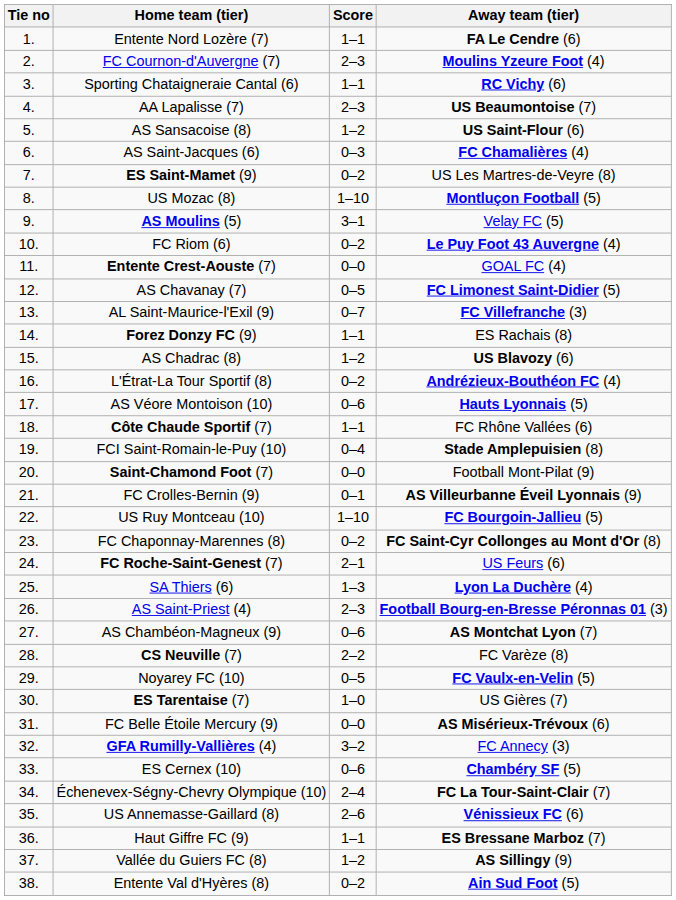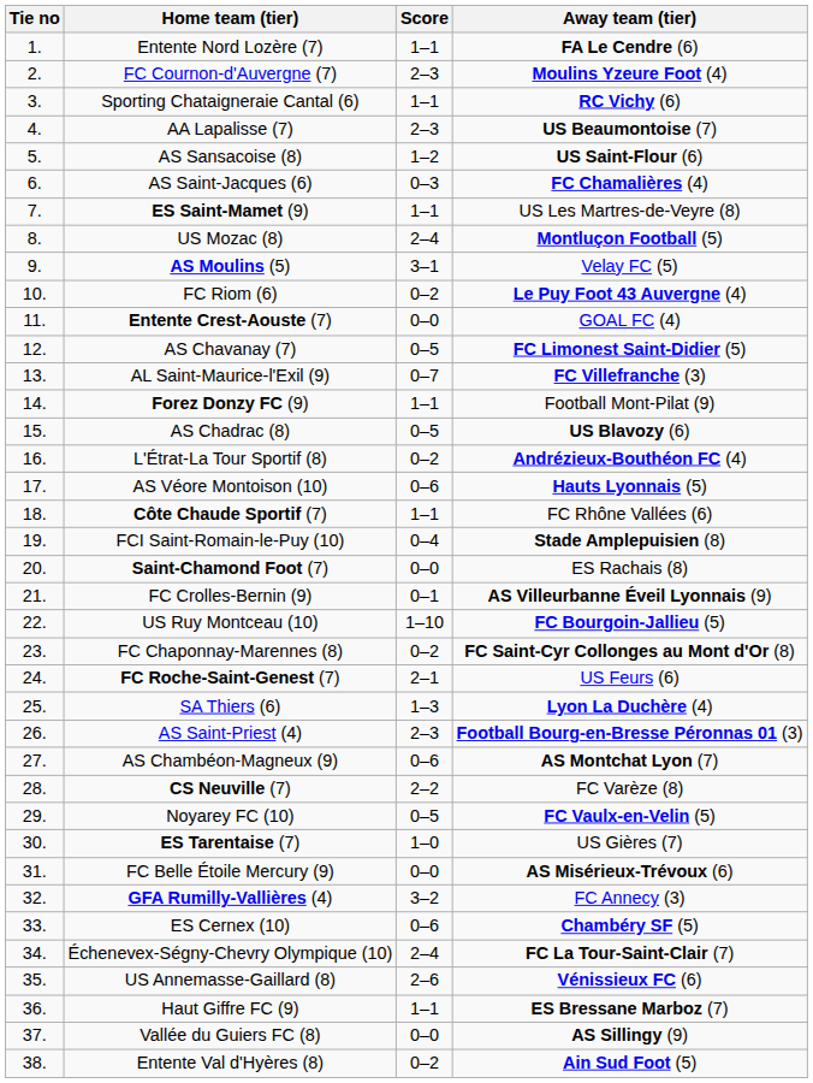ES Saint-Mamet (9) | Score: 0–2 -> 1–1
US Mozac (8) | Score: 1–10 -> 2–4
Forez Donzy FC (9) | Away team (tier): ES Rachais (8) -> Football Mont-Pilat (9)
AS Chadrac (8) | Score: 1–2 -> 0–5
Saint-Chamond Foot (7) | Away team (tier): Football Mont-Pilat (9) -> ES Rachais (8)
Vallée du Guiers FC (8) | Score: 1–2 -> 0–0
